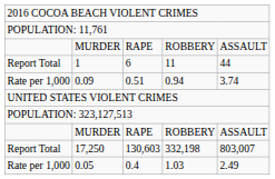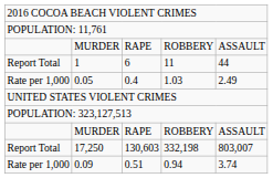rows swapped: 0.09 <-> 0.05
